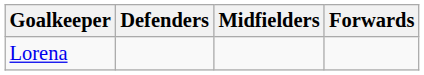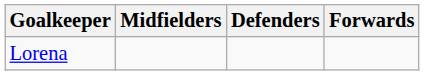columns swapped: Defenders <-> Midfielders
